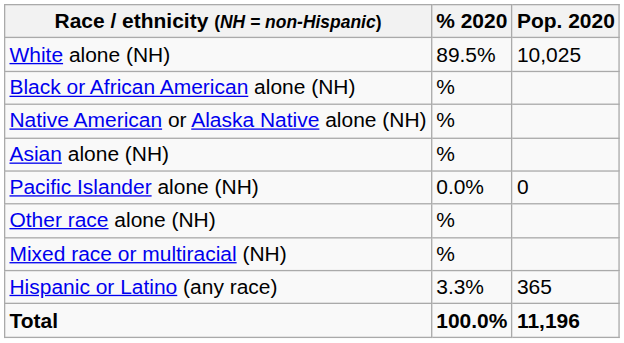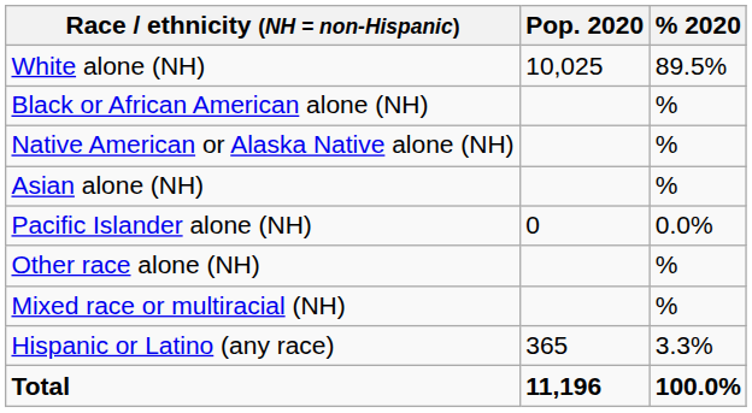columns swapped: Pop. 2020 <-> % 2020
